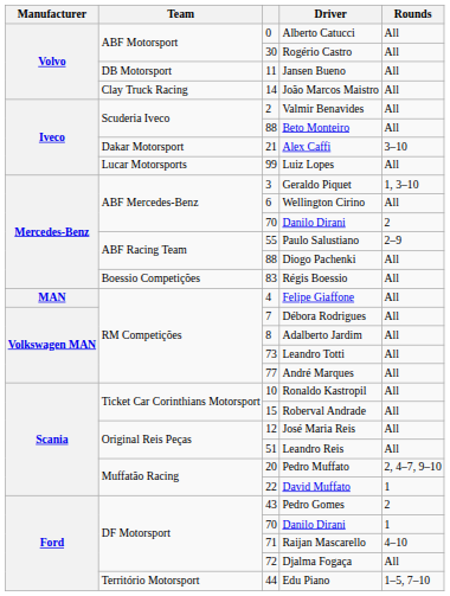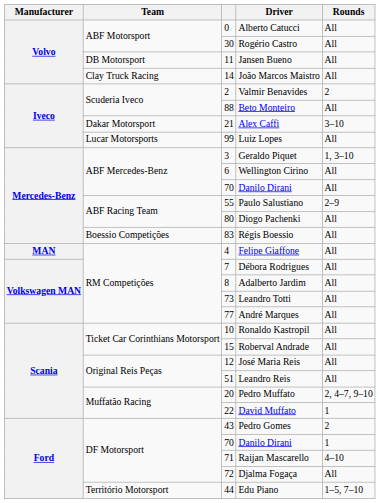Valmir Benavides | Rounds: All -> 2
ABF Mercedes-Benz / Danilo Dirani | Rounds: 2 -> All
Diogo Pachenki | column 3: 88 -> 80
